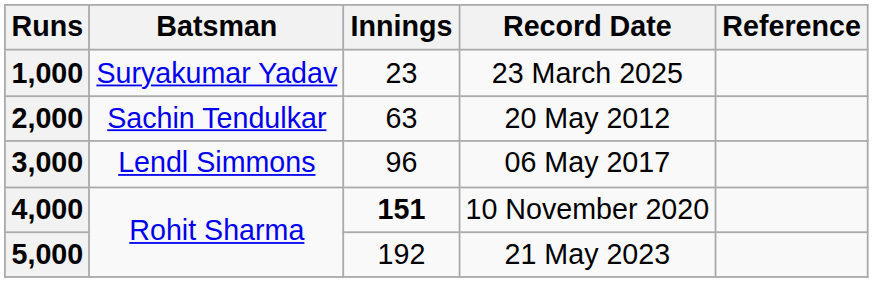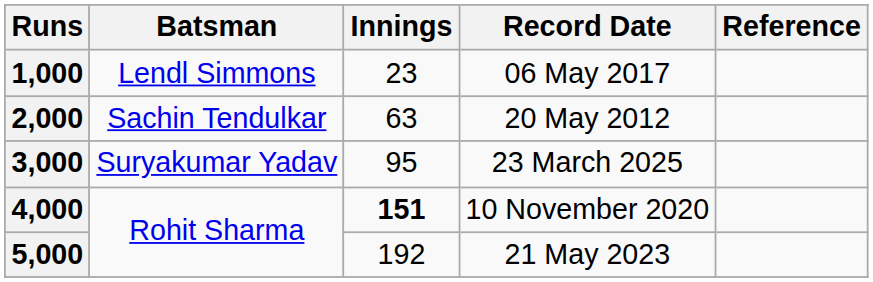1,000 | Batsman: Suryakumar Yadav -> Lendl Simmons
1,000 | Record Date: 23 March 2025 -> 06 May 2017
3,000 | Batsman: Lendl Simmons -> Suryakumar Yadav
3,000 | Innings: 96 -> 95
3,000 | Record Date: 06 May 2017 -> 23 March 2025
